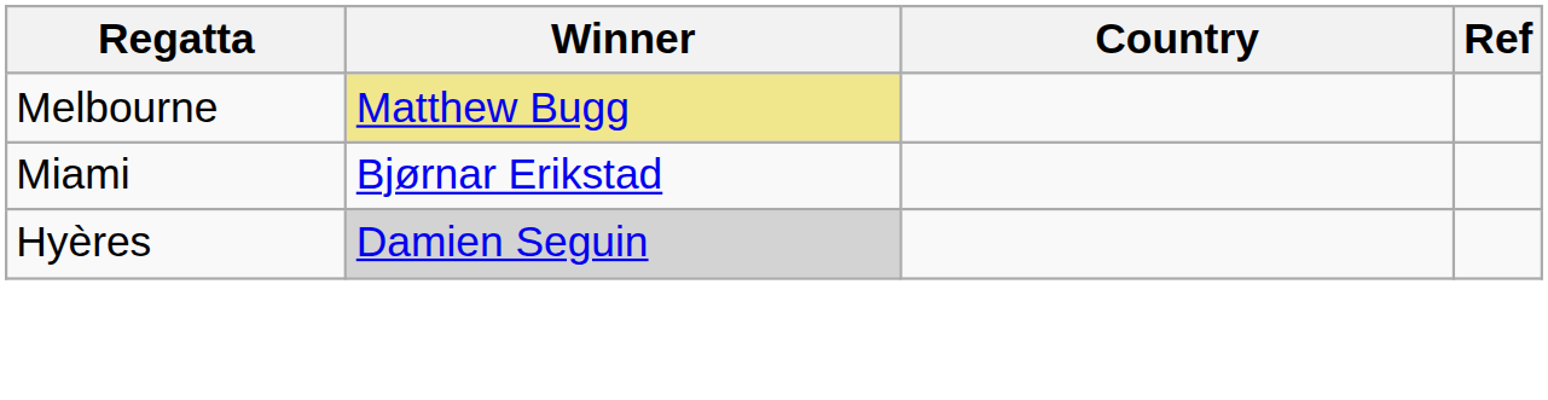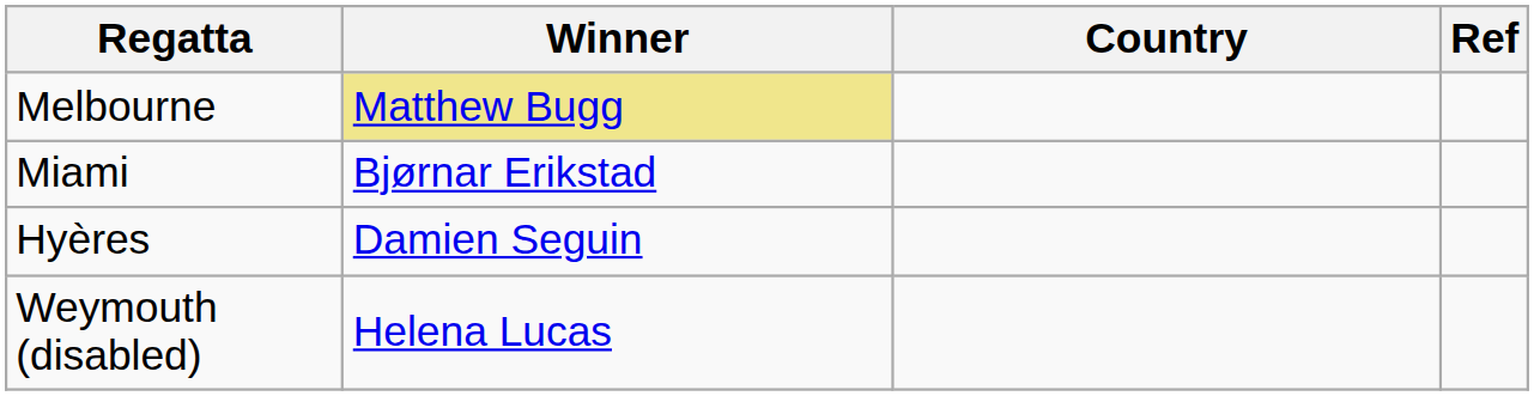Hyères | Winner: lightgrey background -> no background
+ row: Weymouth (disabled) | Helena Lucas
